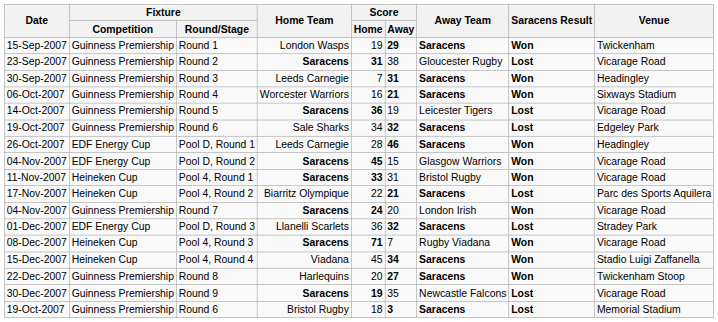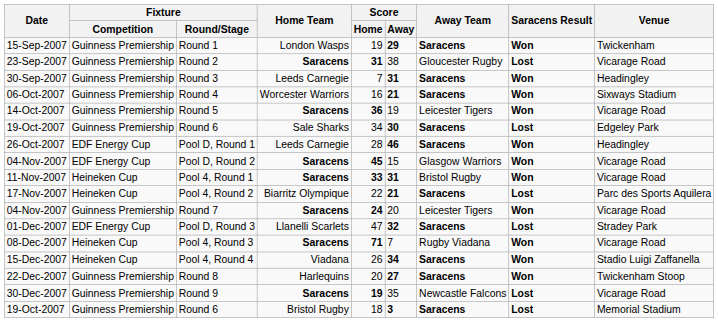Round 5 | Saracens Result: Lost -> Won
Round 6 / Sale Sharks | Score / Away: 32 -> 30
Pool 4, Round 1 | Score / Away: normal -> bold
Round 7 | Away Team: London Irish -> Leicester Tigers
Pool D, Round 3 | Score / Home: 36 -> 47
Pool 4, Round 4 | Score / Home: 45 -> 26
